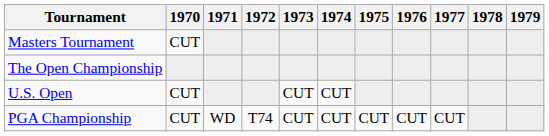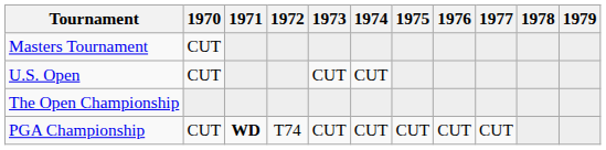rows swapped: U.S. Open <-> The Open Championship
PGA Championship | 1971: normal -> bold
